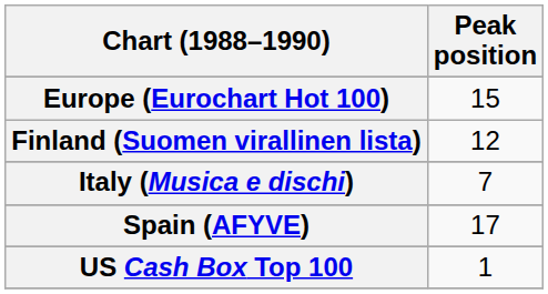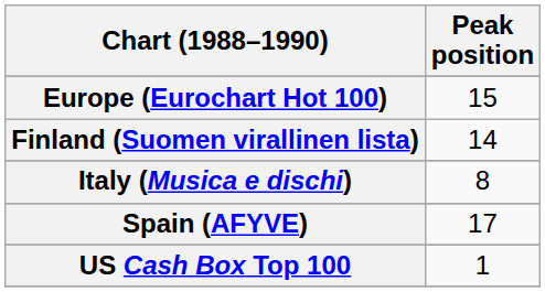Finland (Suomen virallinen lista) | Peak position: 12 -> 14
Italy (Musica e dischi) | Peak position: 7 -> 8
